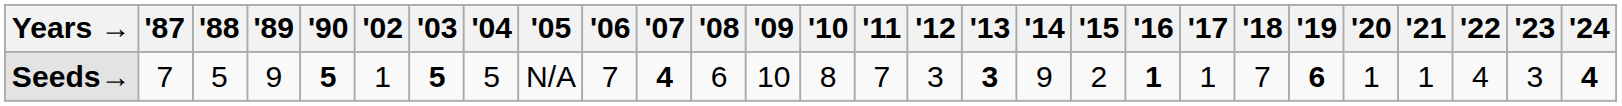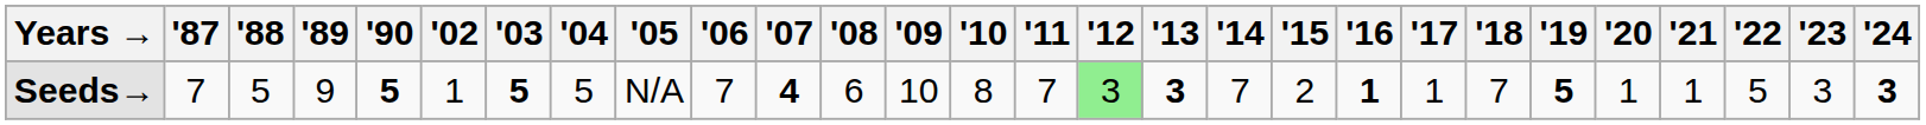Seeds→ | '12: no background -> lightgreen background
Seeds→ | '14: 9 -> 7
Seeds→ | '19: 6 -> 5
Seeds→ | '22: 4 -> 5
Seeds→ | '24: 4 -> 3
